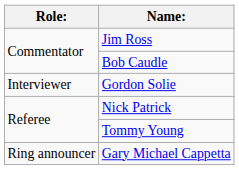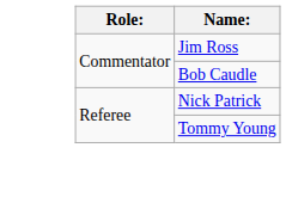- row: Interviewer | Gordon Solie
- row: Ring announcer | Gary Michael Cappetta
